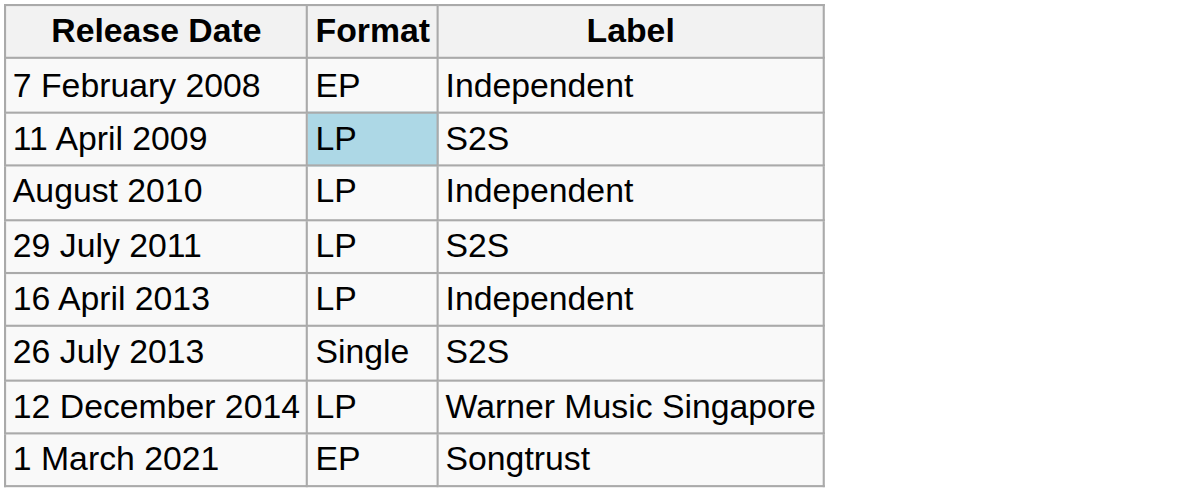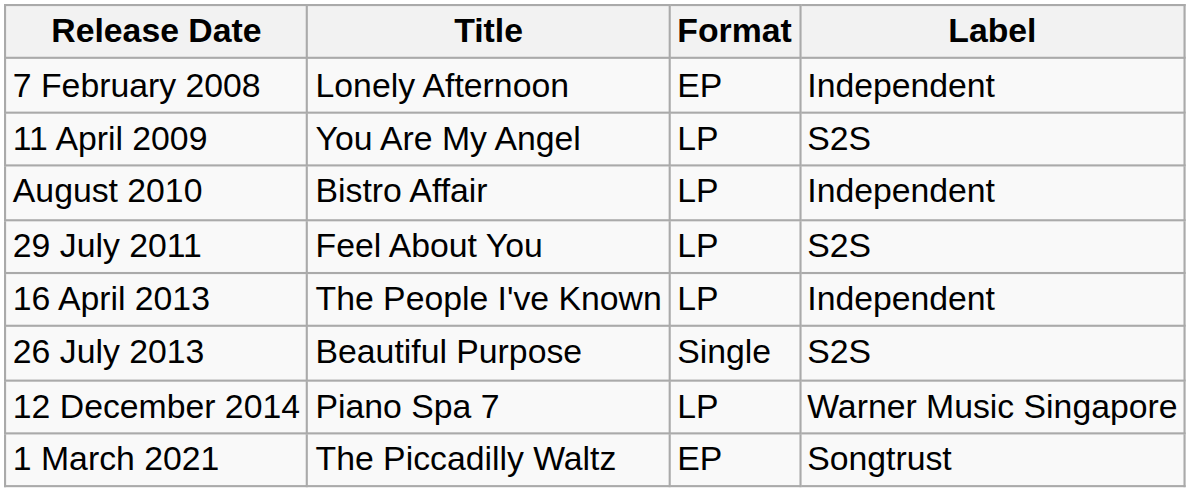+ column: Title | Lonely Afternoon | You Are My Angel | Bistro Affair | Feel About You | The People I've Known | Beautiful Purpose | Piano Spa 7 | The Piccadilly Waltz
11 April 2009 | Format: lightblue background -> no background
